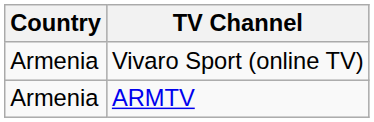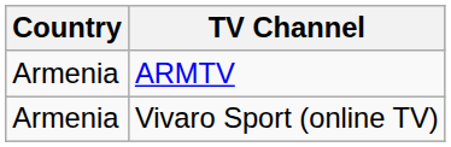rows swapped: ARMTV <-> Vivaro Sport (online TV)
